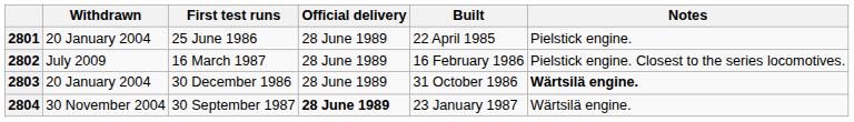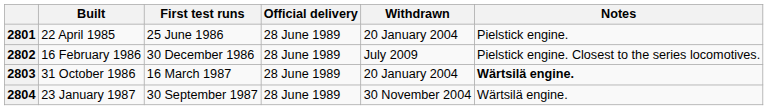columns swapped: Built <-> Withdrawn
2802 | First test runs: 16 March 1987 -> 30 December 1986
2803 | First test runs: 30 December 1986 -> 16 March 1987
2804 | Official delivery: bold -> normal
